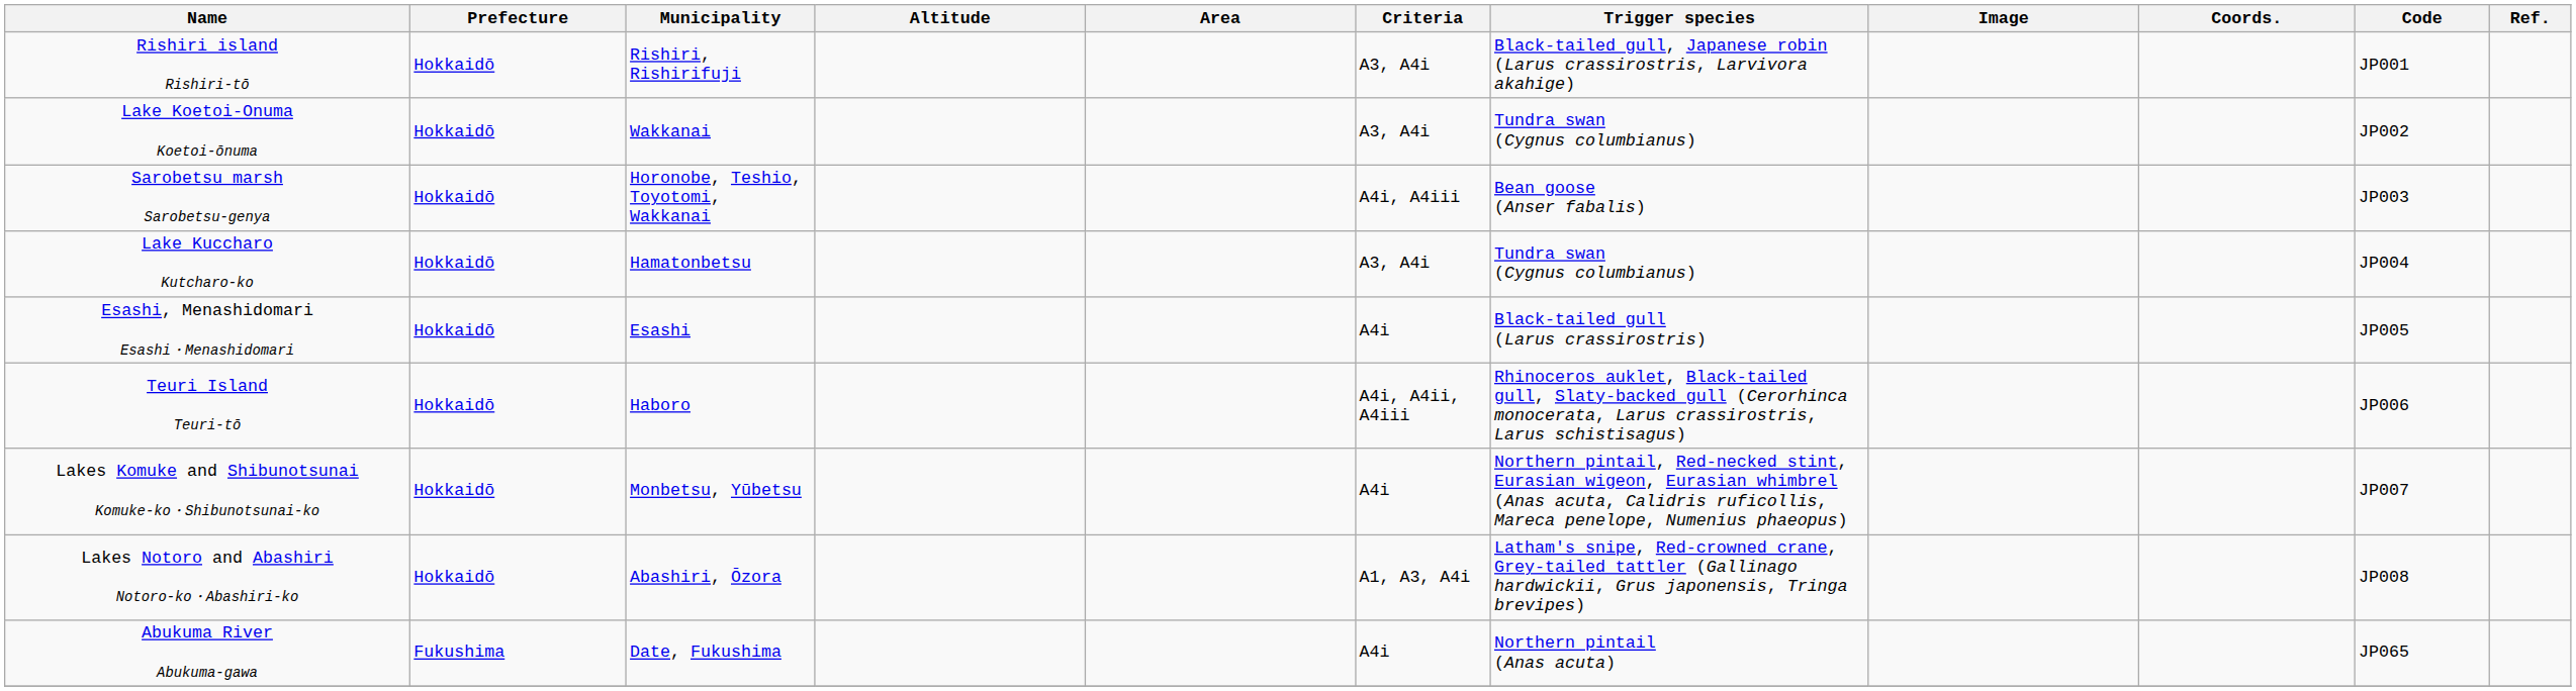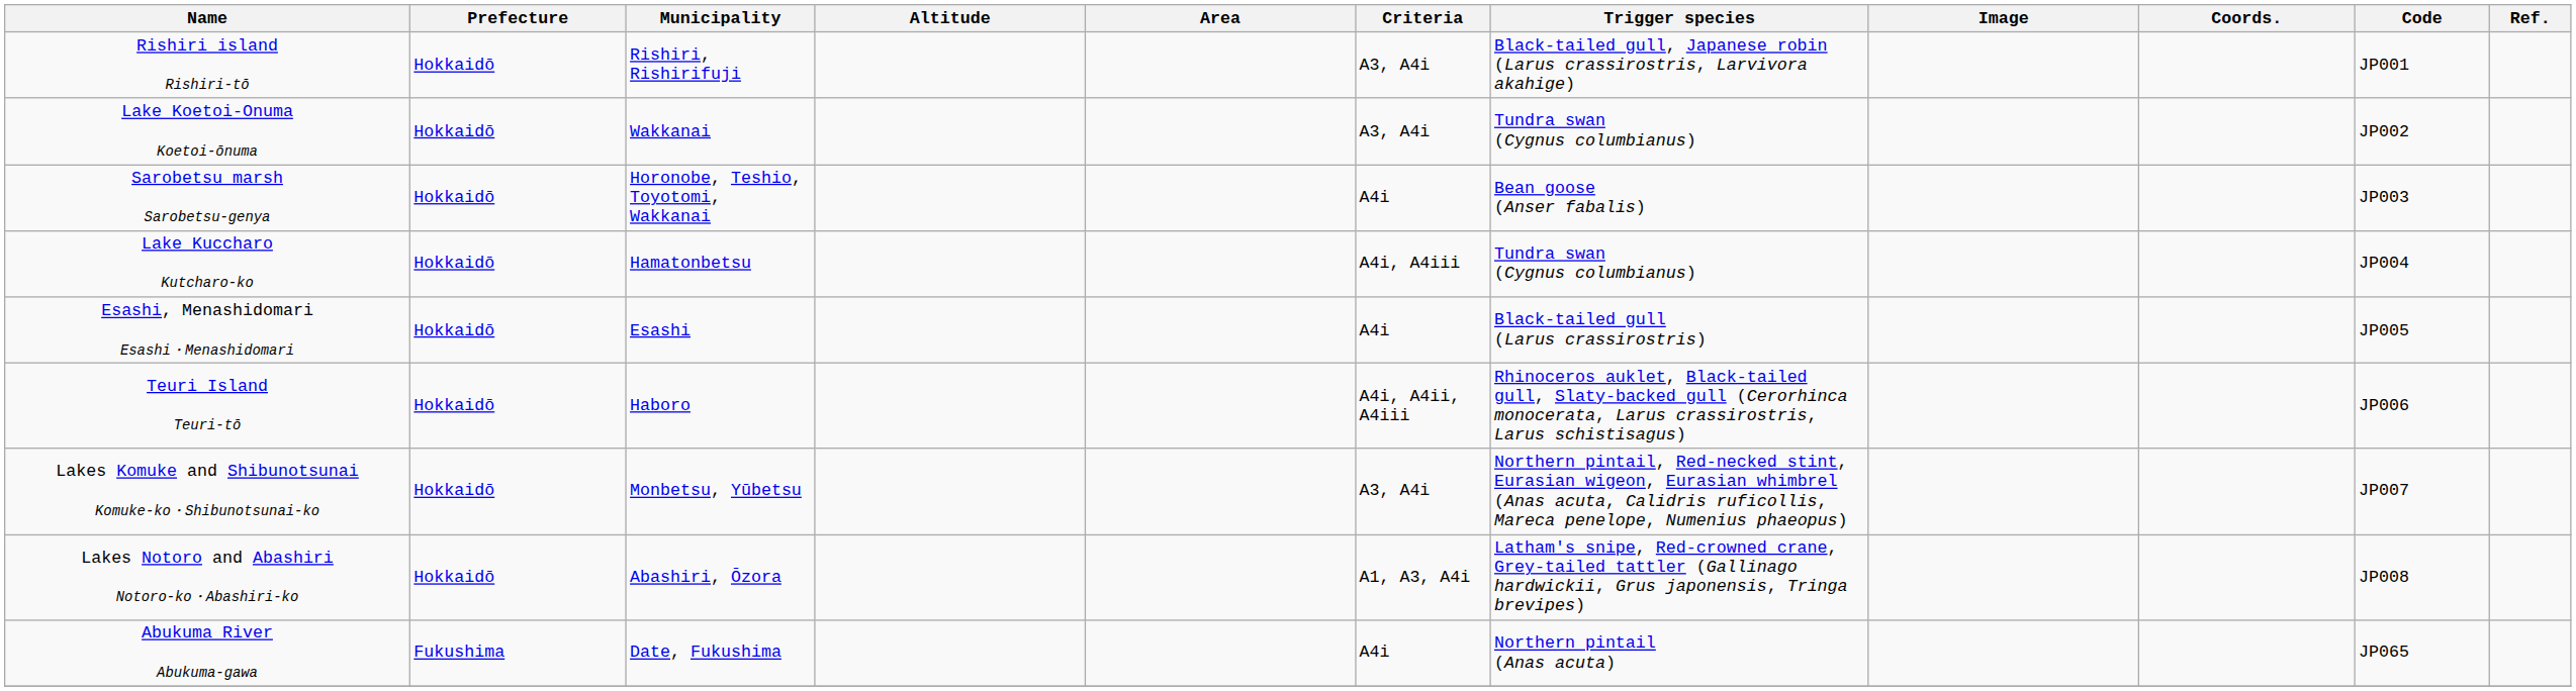Sarobetsu marsh Sarobetsu-genya | Criteria: A4i, A4iii -> A4i
Lake Kuccharo Kutcharo-ko | Criteria: A3, A4i -> A4i, A4iii
Lakes Komuke and Shibunotsunai Komuke-ko・Shibunotsunai-ko | Criteria: A4i -> A3, A4i
